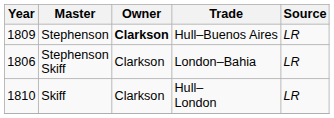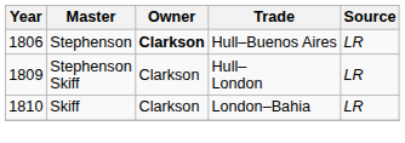Stephenson | Year: 1809 -> 1806
Stephenson Skiff | Year: 1806 -> 1809
Stephenson Skiff | Trade: London–Bahia -> Hull– London
Skiff | Trade: Hull– London -> London–Bahia
